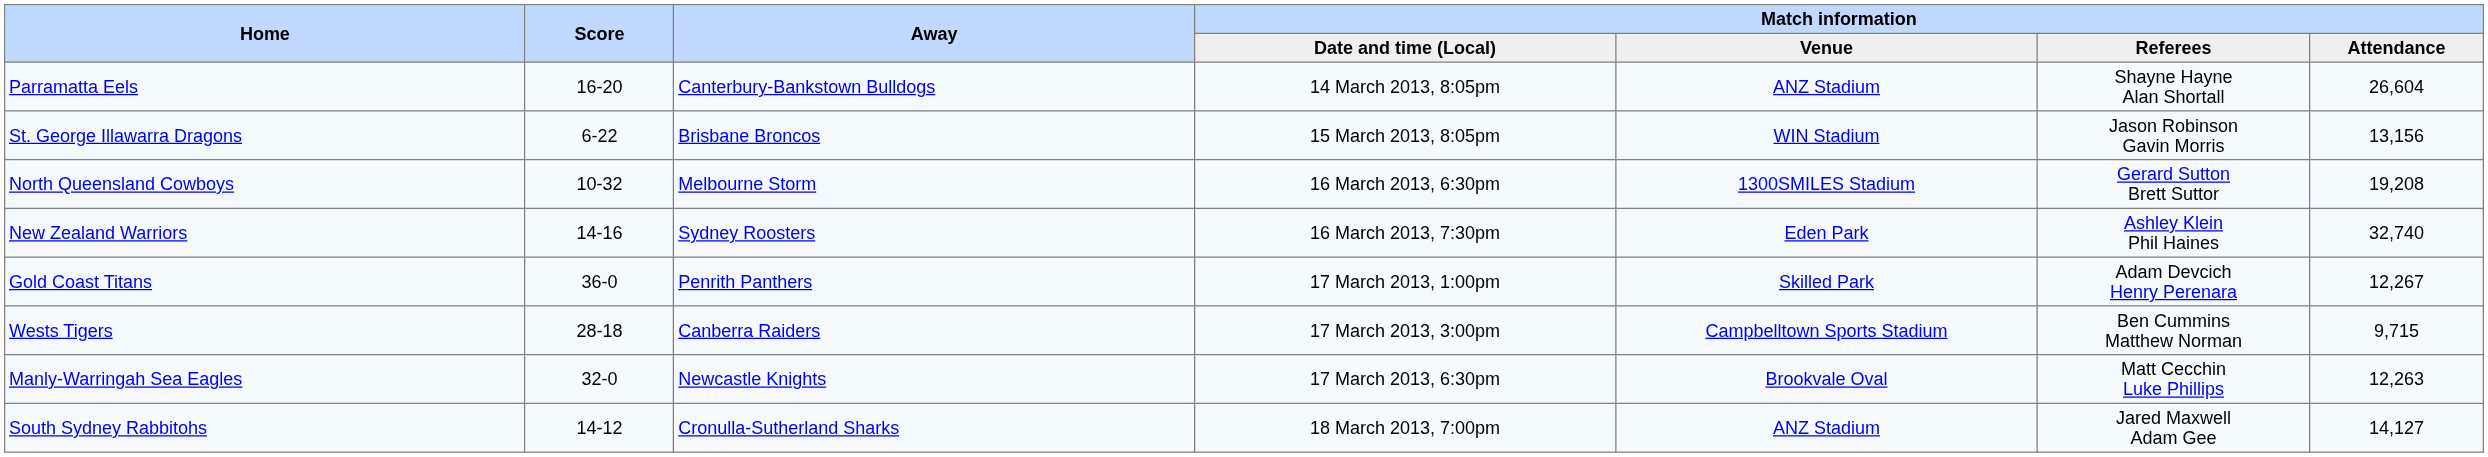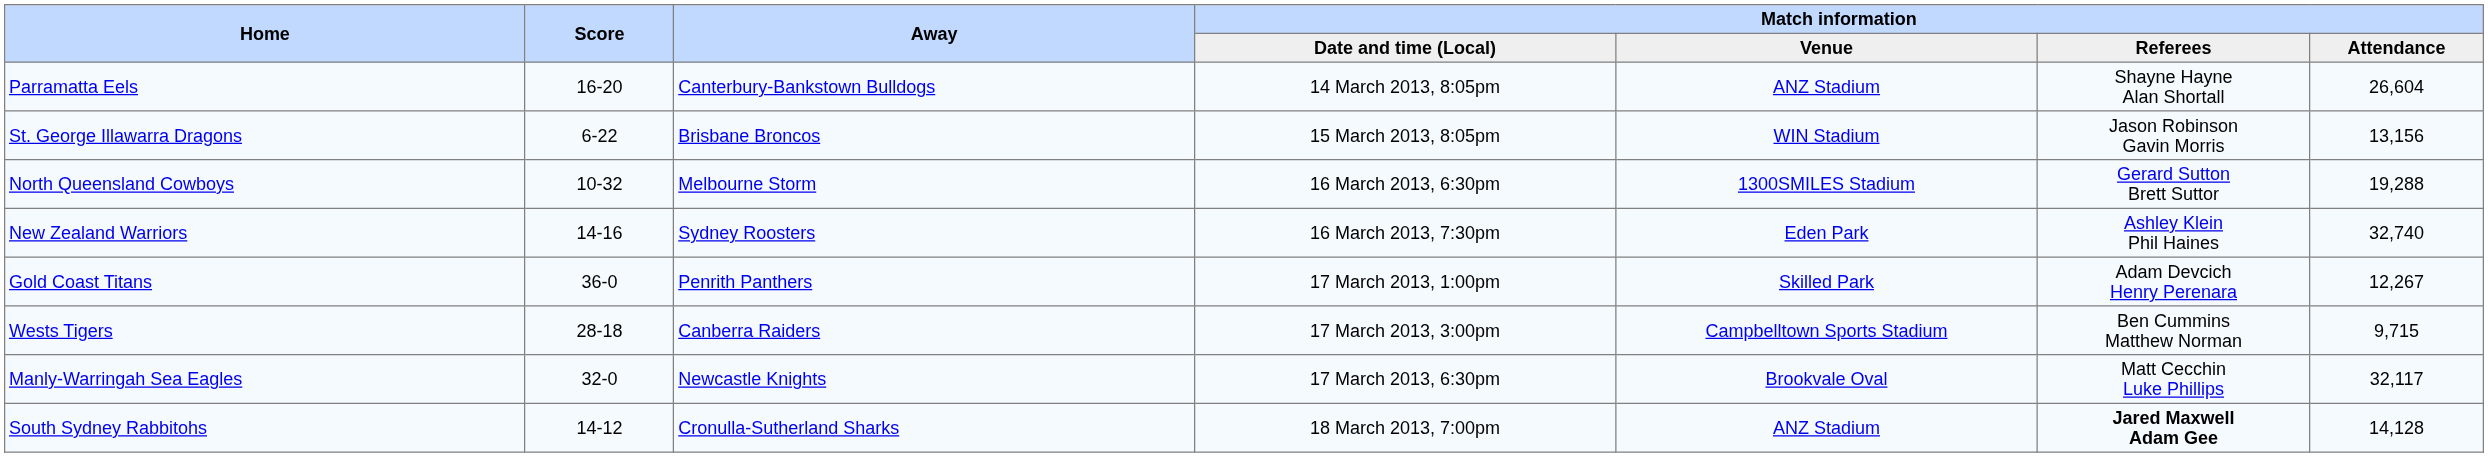North Queensland Cowboys | Match information / Attendance: 19,208 -> 19,288
Manly-Warringah Sea Eagles | Match information / Attendance: 12,263 -> 32,117
South Sydney Rabbitohs | Match information / Referees: normal -> bold
South Sydney Rabbitohs | Match information / Attendance: 14,127 -> 14,128
